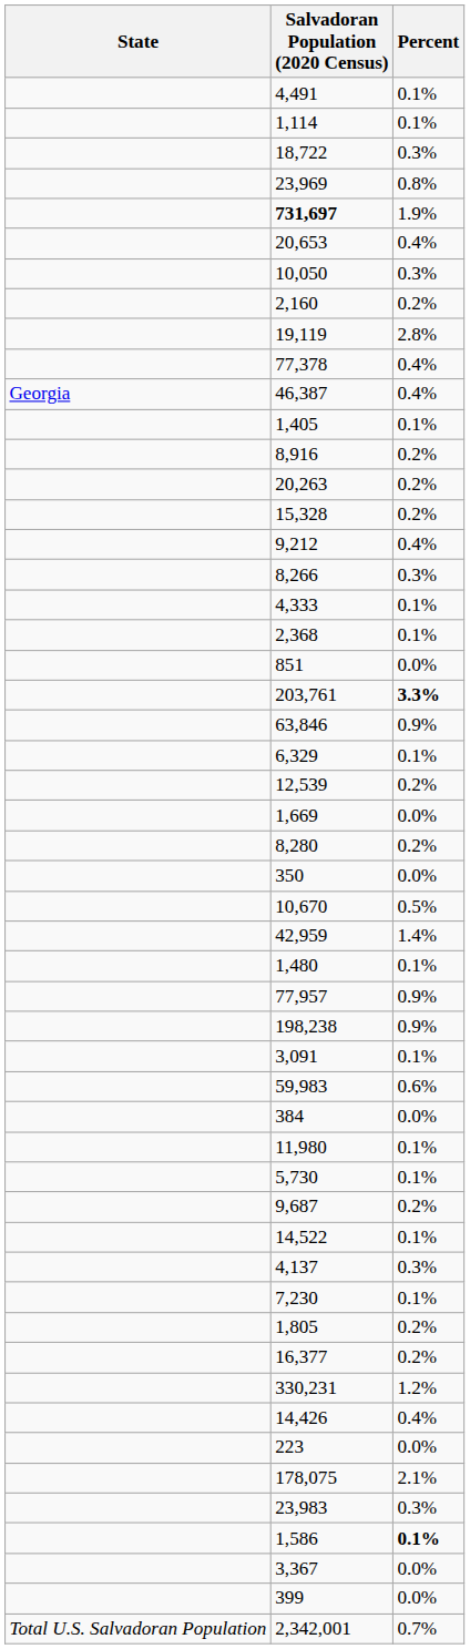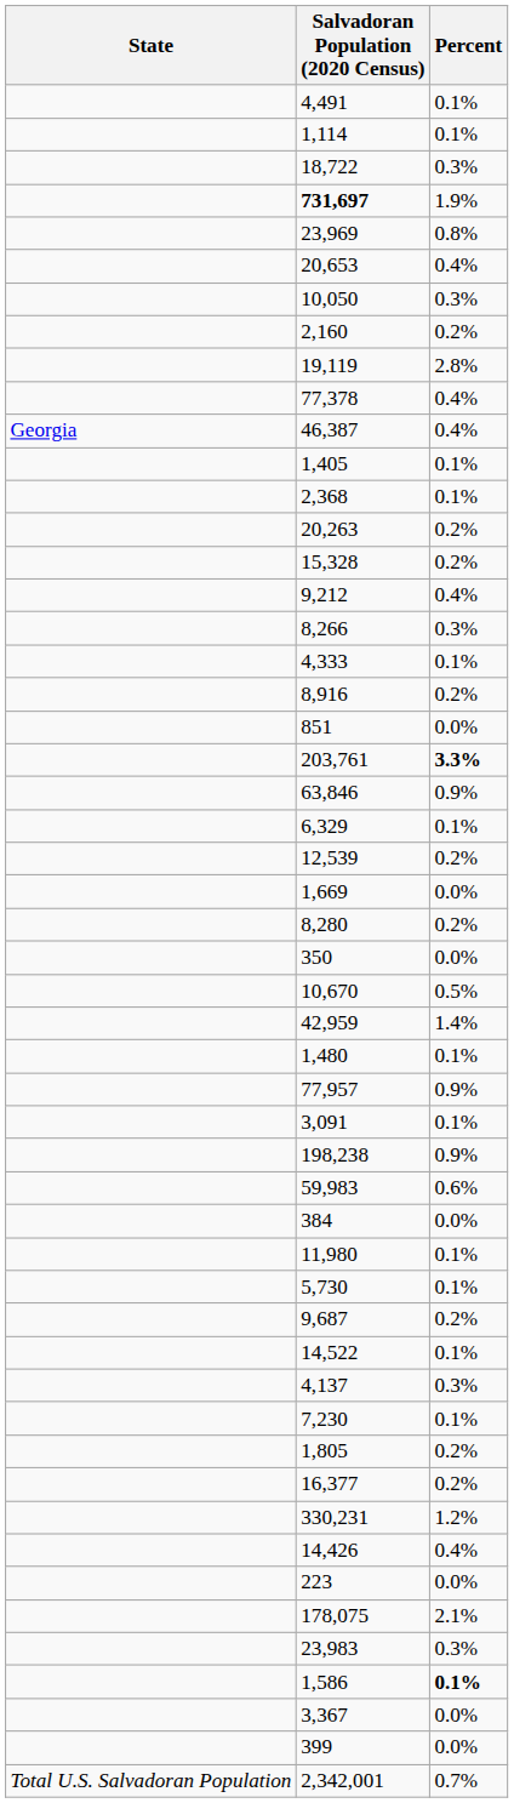rows swapped: 23,969 <-> 731,697
rows swapped: 2,368 <-> 8,916
rows swapped: 3,091 <-> 198,238
